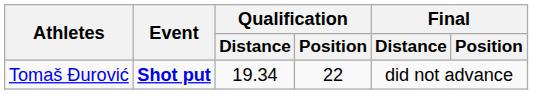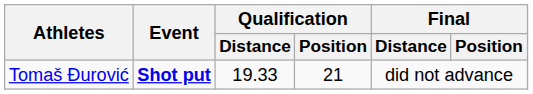Tomaš Đurović | Qualification / Distance: 19.34 -> 19.33
Tomaš Đurović | Qualification / Position: 22 -> 21
